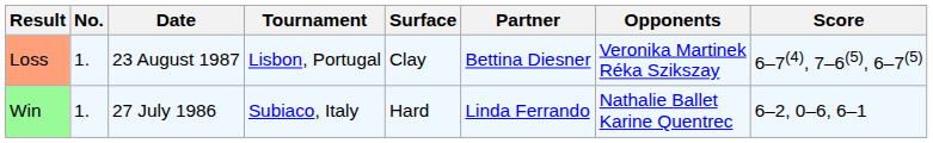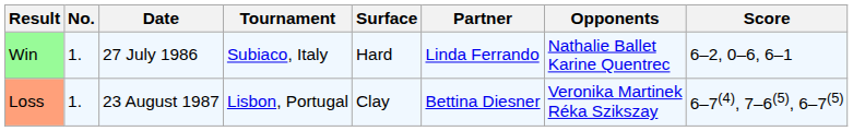rows swapped: Win <-> Loss
